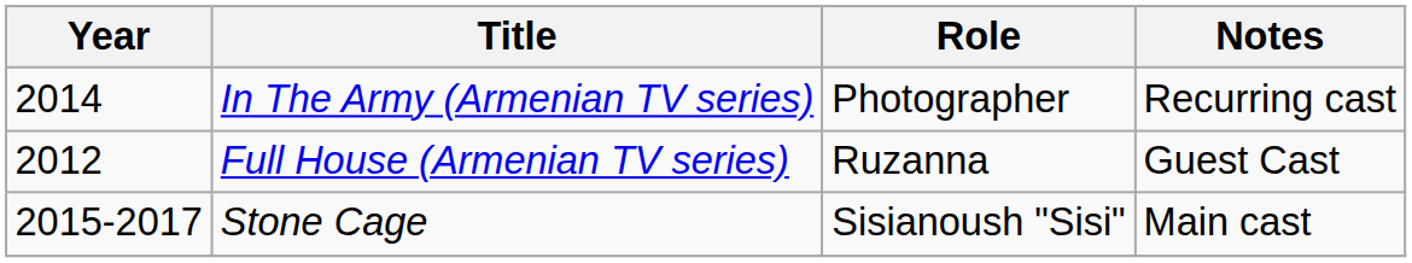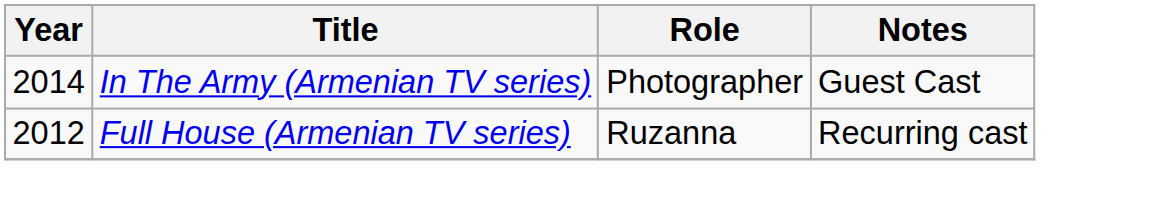In The Army (Armenian TV series) | Notes: Recurring cast -> Guest Cast
Full House (Armenian TV series) | Notes: Guest Cast -> Recurring cast
- row: 2015-2017 | Stone Cage | Sisianoush "Sisi" | Main cast
